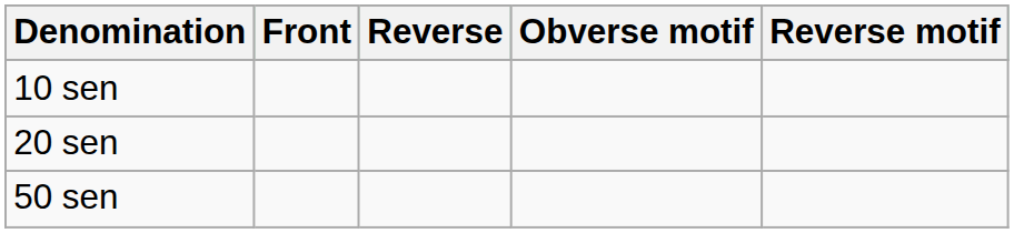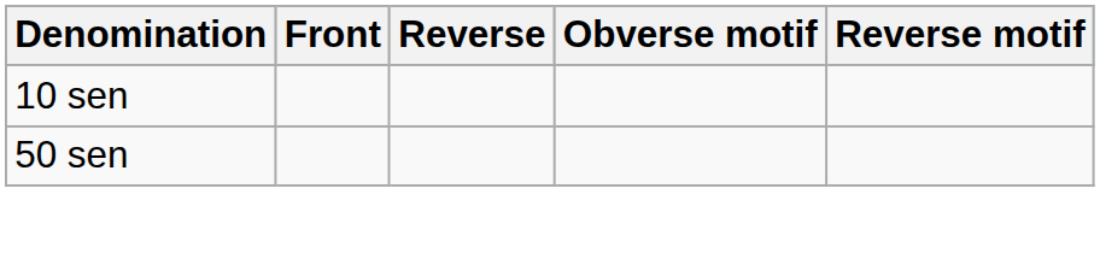- row: 20 sen
